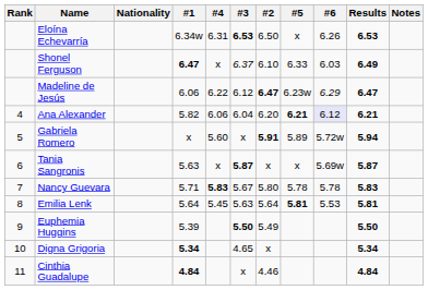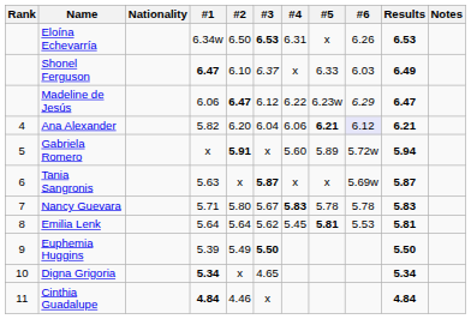columns swapped: #2 <-> #4
Emilia Lenk | #3: 5.63 -> 5.62
